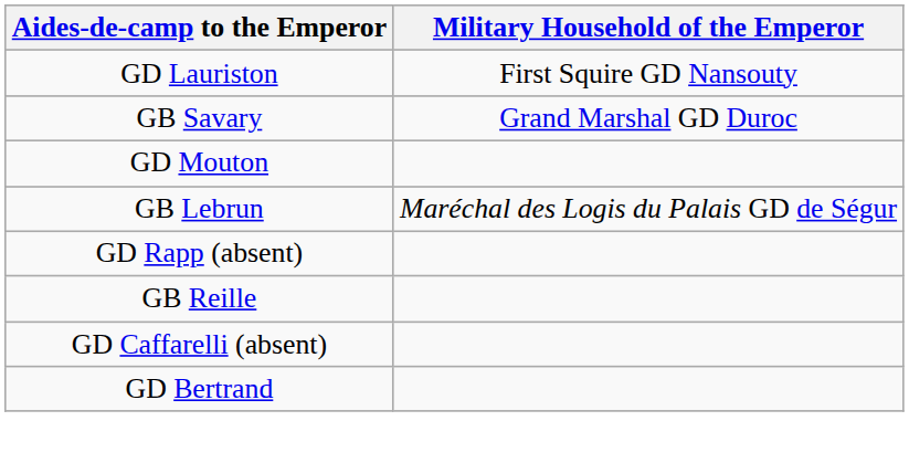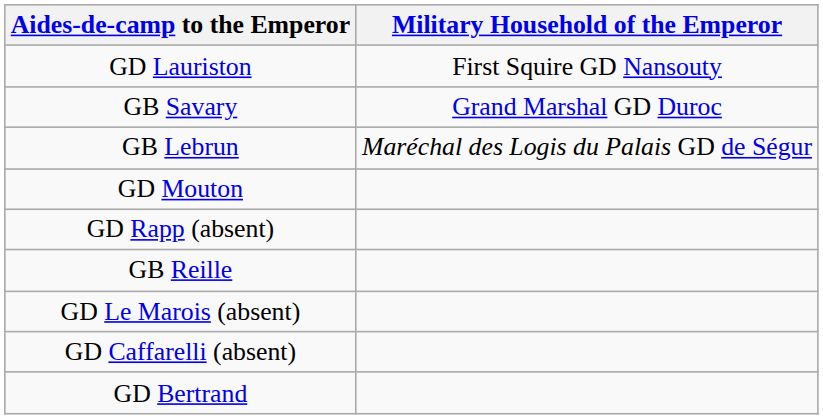rows swapped: GB Lebrun <-> GD Mouton
+ row: GD Le Marois (absent)
